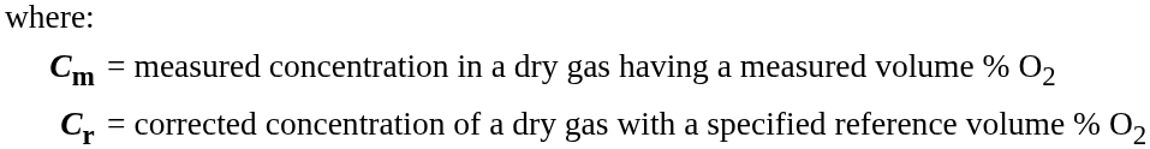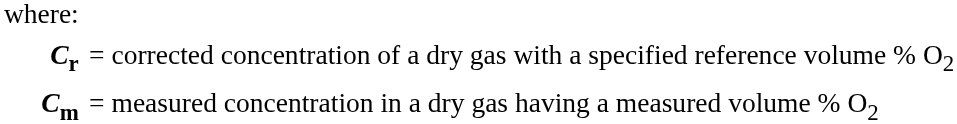rows swapped: Cr <-> Cm
